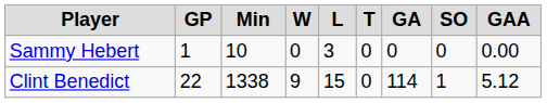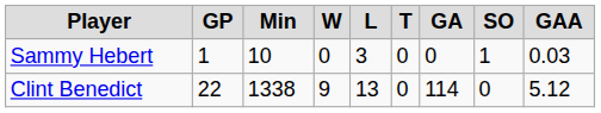Sammy Hebert | SO: 0 -> 1
Sammy Hebert | GAA: 0.00 -> 0.03
Clint Benedict | L: 15 -> 13
Clint Benedict | SO: 1 -> 0
